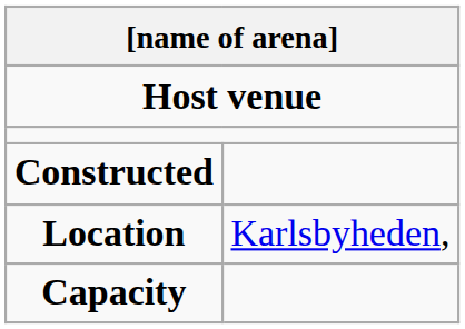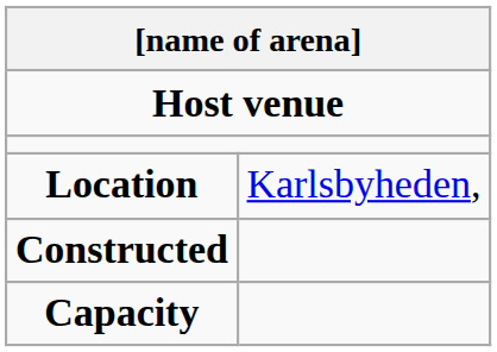rows swapped: Location <-> Constructed
